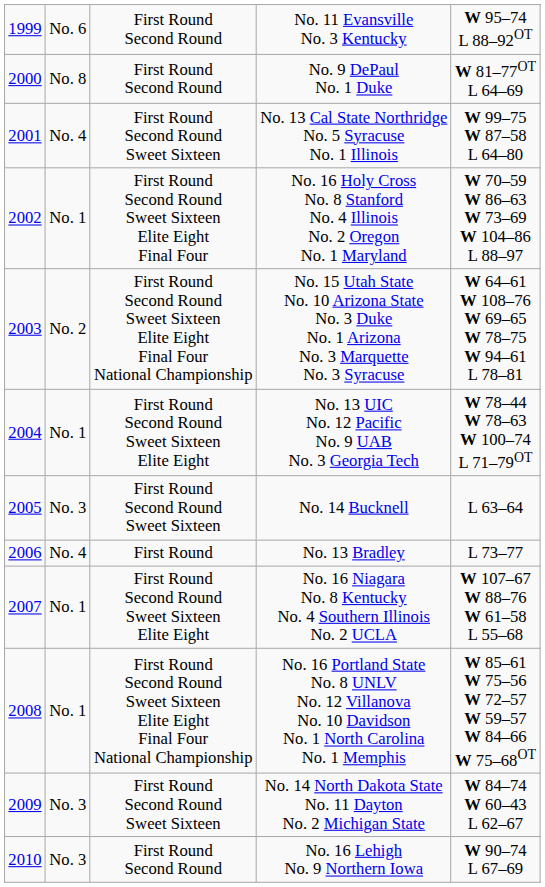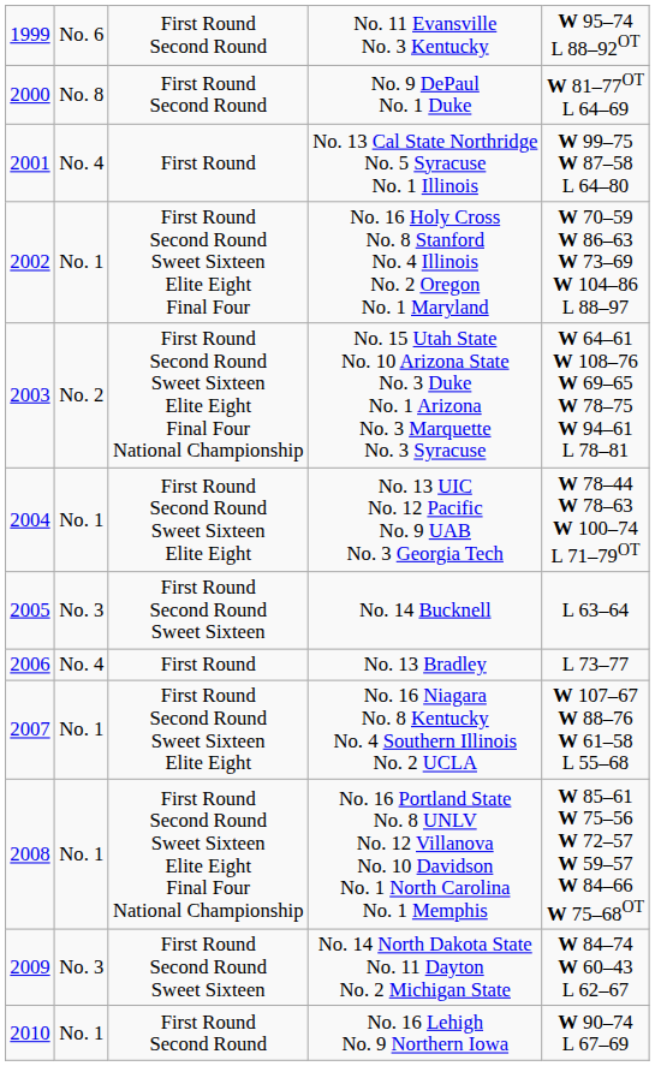No. 13 Cal State Northridge No. 5 Syracuse No. 1 Illinois | column 3: First Round Second Round Sweet Sixteen -> First Round
No. 16 Lehigh No. 9 Northern Iowa | column 2: No. 3 -> No. 1
